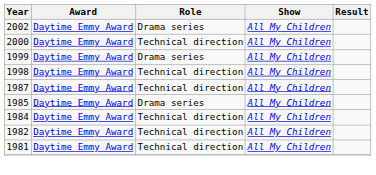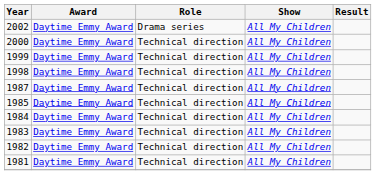1999 | Role: Drama series -> Technical direction
1985 | Role: Drama series -> Technical direction
+ row: 1983 | Daytime Emmy Award | Technical direction | All My Children
